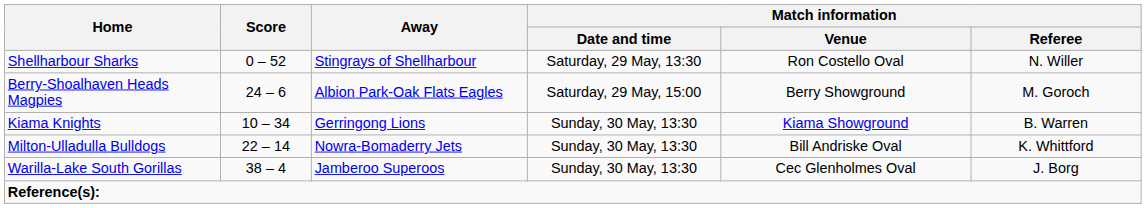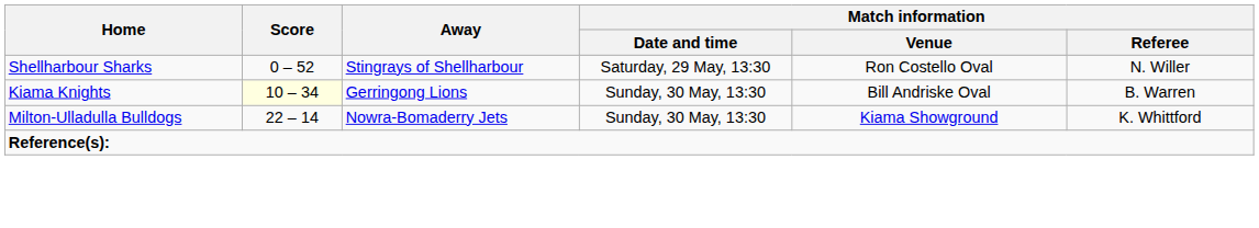- row: Berry-Shoalhaven Heads Magpies | 24 – 6 | Albion Park-Oak Flats Eagles | Saturday, 29 May, 15:00 | Berry Showground | M. Goroch
Kiama Knights | Score: no background -> lightyellow background
Kiama Knights | Match information / Venue: Kiama Showground -> Bill Andriske Oval
Milton-Ulladulla Bulldogs | Match information / Venue: Bill Andriske Oval -> Kiama Showground
- row: Warilla-Lake South Gorillas | 38 – 4 | Jamberoo Superoos | Sunday, 30 May, 13:30 | Cec Glenholmes Oval | J. Borg
